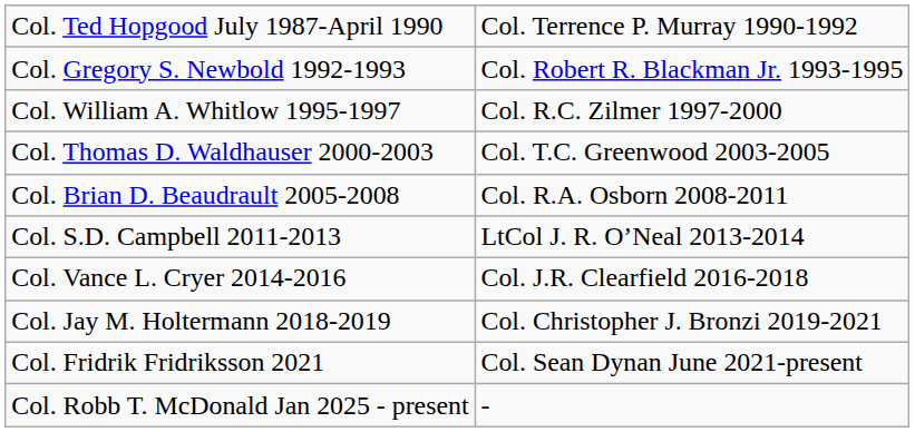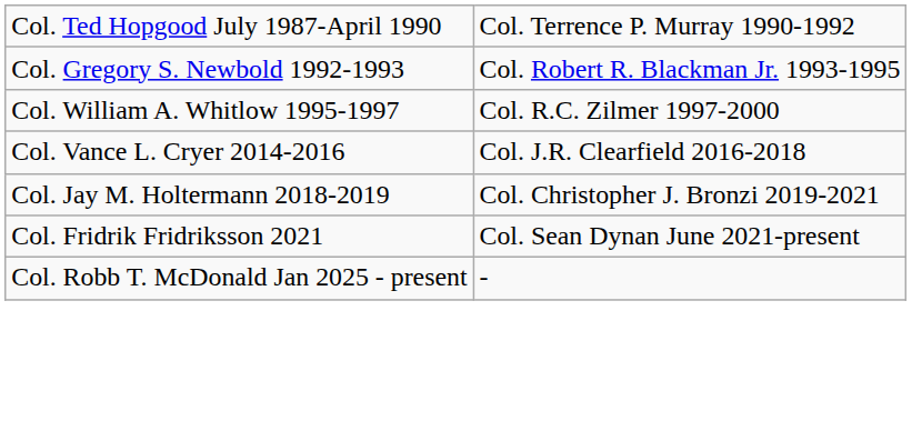- row: Col. Thomas D. Waldhauser 2000-2003 | Col. T.C. Greenwood 2003-2005
- row: Col. Brian D. Beaudrault 2005-2008 | Col. R.A. Osborn 2008-2011
- row: Col. S.D. Campbell 2011-2013 | LtCol J. R. O’Neal 2013-2014
